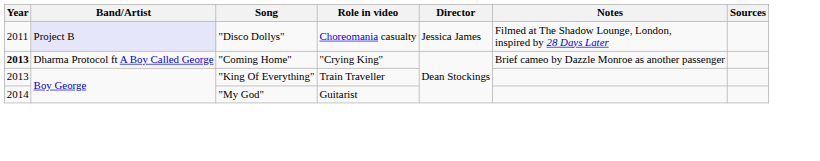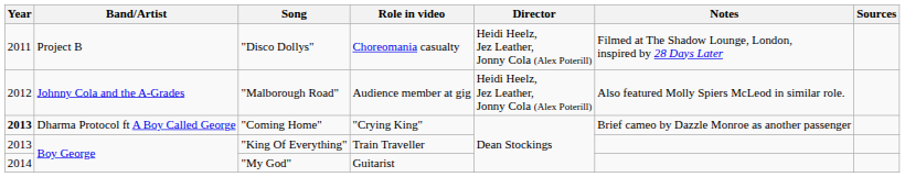"Disco Dollys" | Band/Artist: lavender background -> no background
"Disco Dollys" | Director: Jessica James -> Heidi Heelz, Jez Leather, Jonny Cola (Alex Poterill)
+ row: 2012 | Johnny Cola and the A-Grades | "Malborough Road" | Audience member at gig | Heidi Heelz, Jez Leather, Jonny Cola (Alex Poterill) | Also featured Molly Spiers McLeod in similar role.
